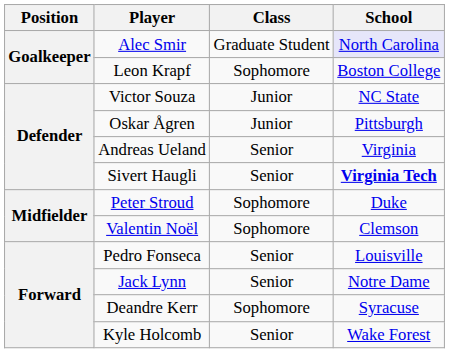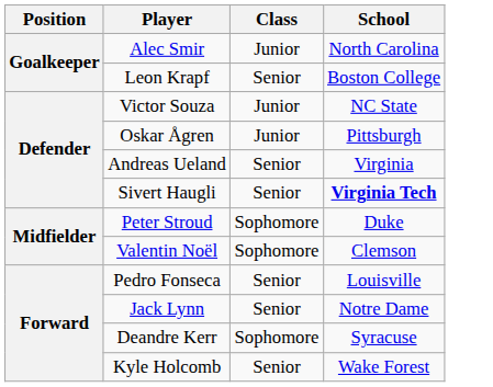Alec Smir | Class: Graduate Student -> Junior
Alec Smir | School: lavender background -> no background
Leon Krapf | Class: Sophomore -> Senior
